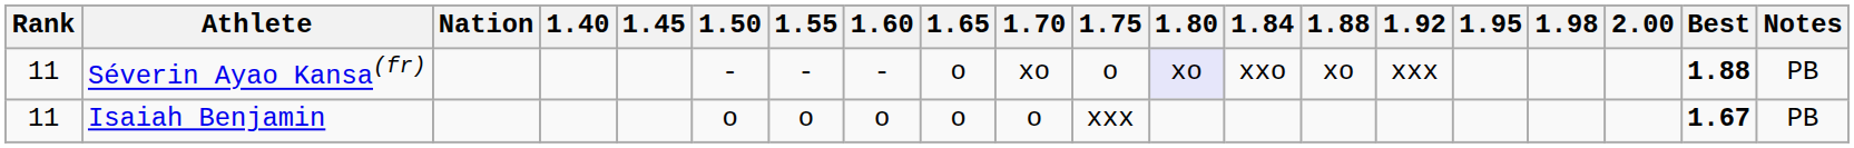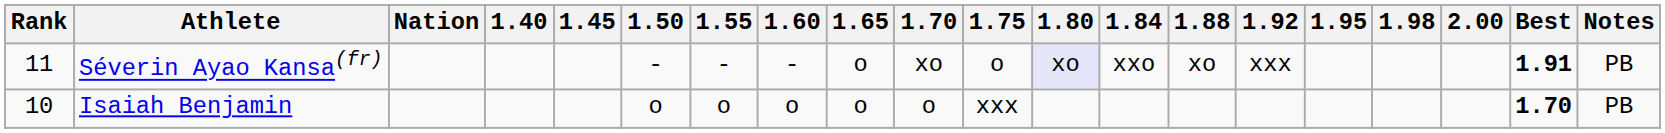Séverin Ayao Kansa(fr) | Best: 1.88 -> 1.91
Isaiah Benjamin | Rank: 11 -> 10
Isaiah Benjamin | Best: 1.67 -> 1.70
